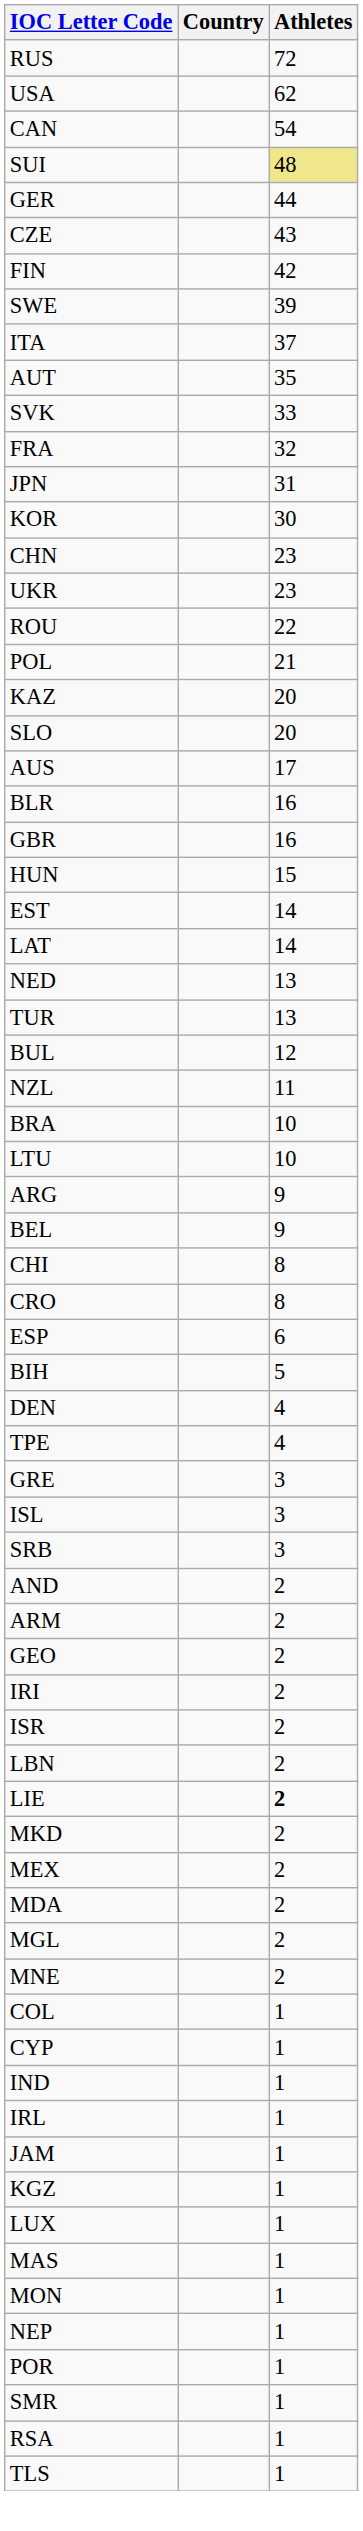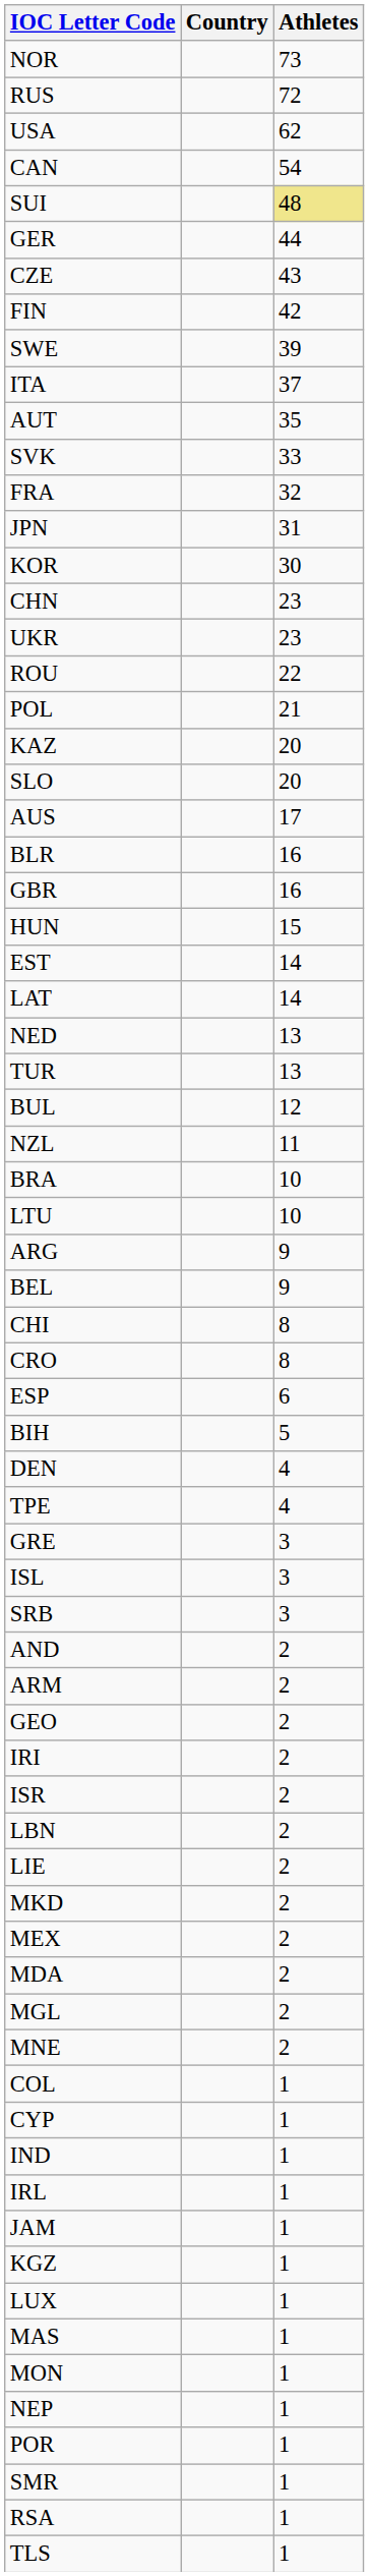+ row: NOR | 73
LIE | Athletes: bold -> normal
